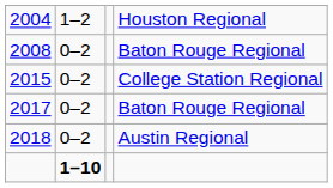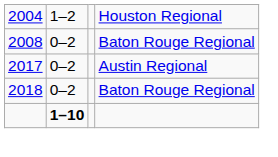- row: 2015 | 0–2 | College Station Regional
2017 | column 4: Baton Rouge Regional -> Austin Regional
2018 | column 4: Austin Regional -> Baton Rouge Regional
